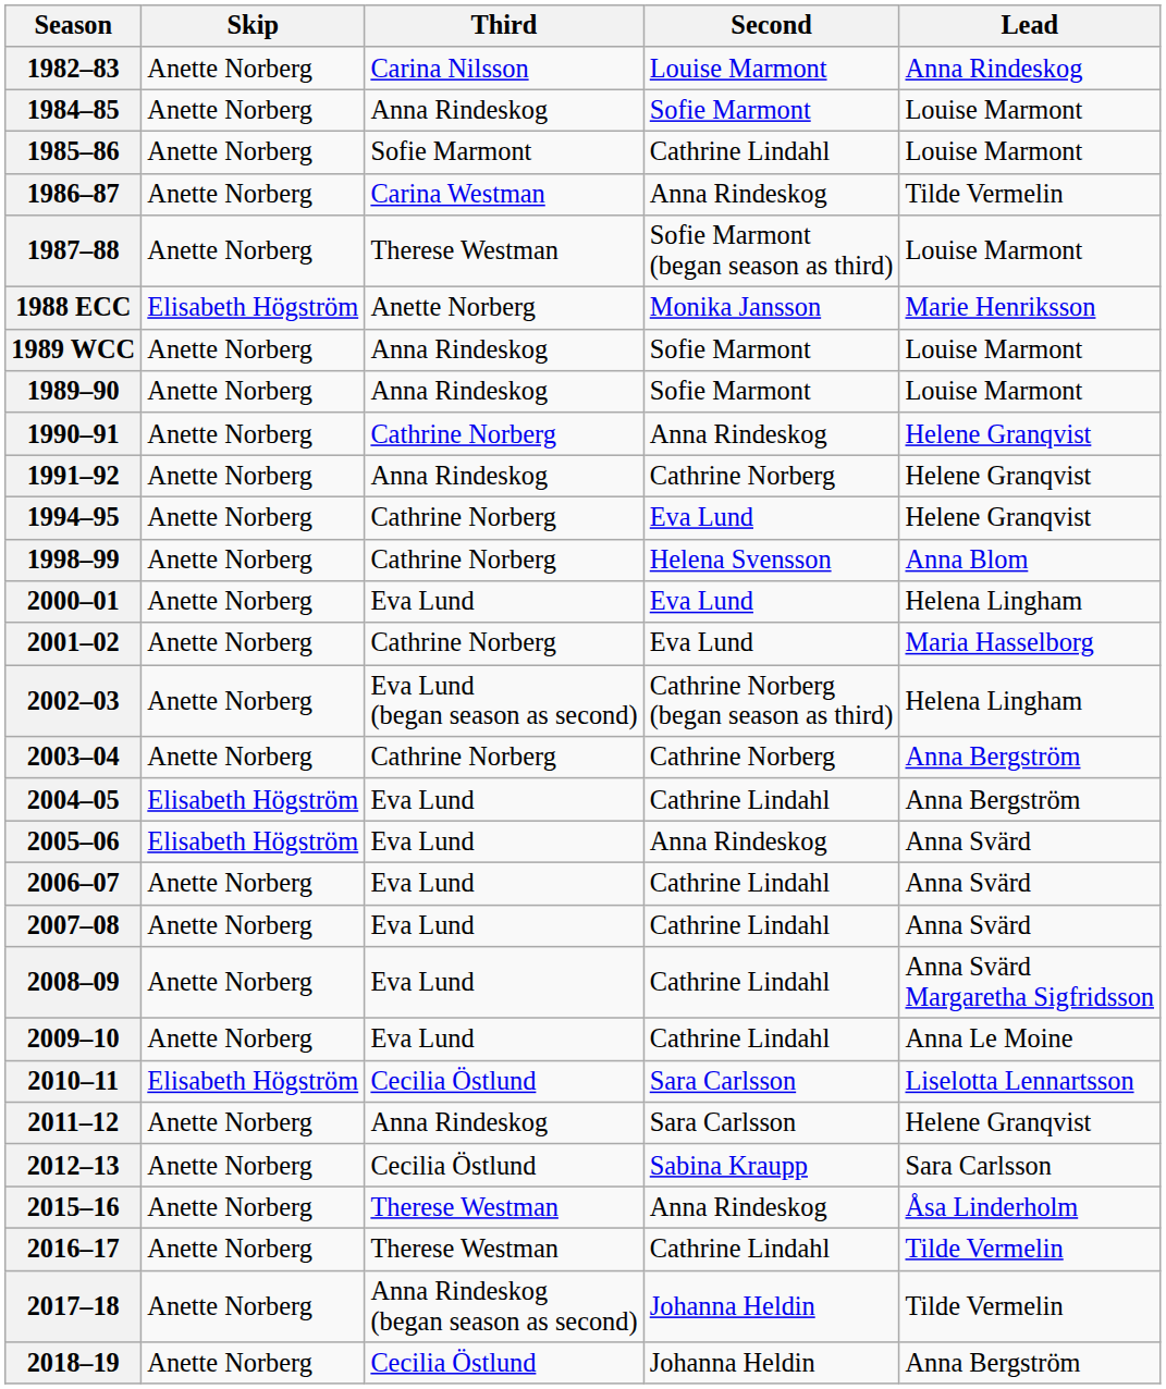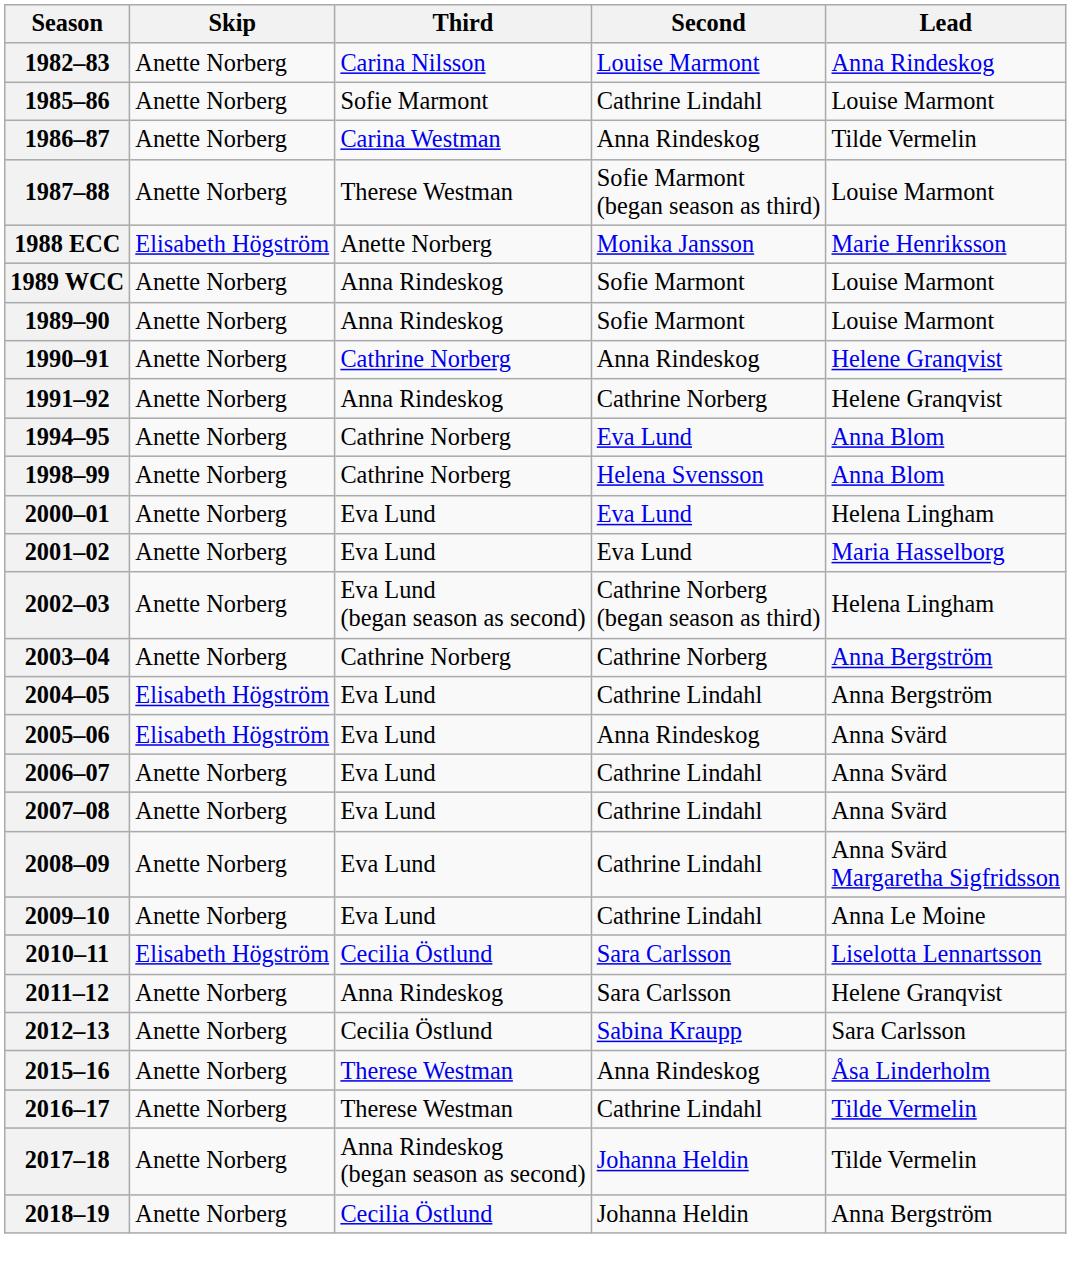- row: 1984–85 | Anette Norberg | Anna Rindeskog | Sofie Marmont | Louise Marmont
1994–95 | Lead: Helene Granqvist -> Anna Blom
2001–02 | Third: Cathrine Norberg -> Eva Lund
